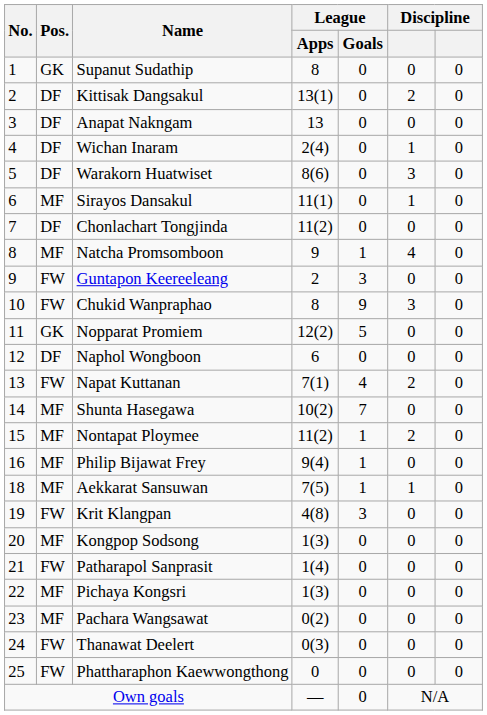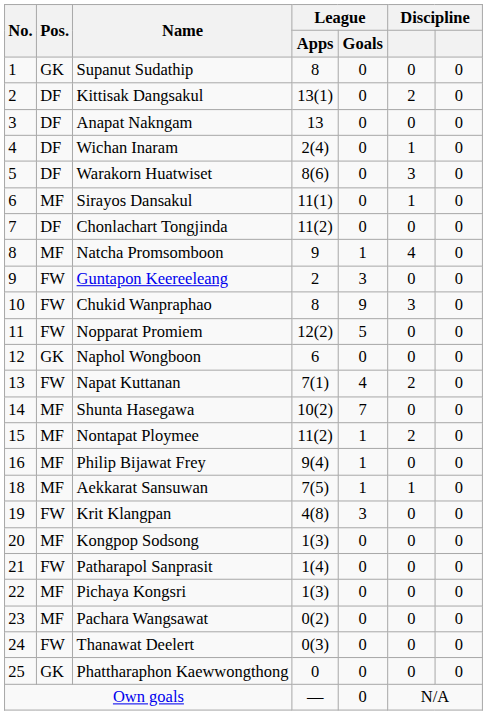Nopparat Promiem | Pos.: GK -> FW
Naphol Wongboon | Pos.: DF -> GK
Phattharaphon Kaewwongthong | Pos.: FW -> GK
